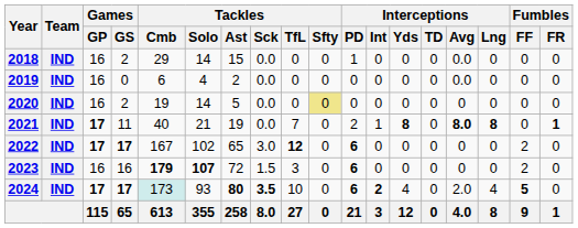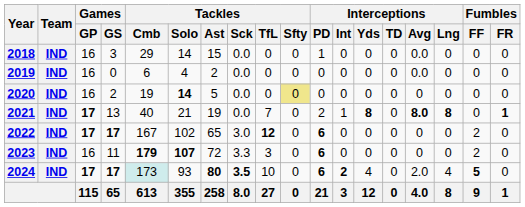2018 | Games / GS: 2 -> 3
2020 | Tackles / Solo: normal -> bold
2021 | Games / GS: 11 -> 13
2023 | Games / GS: 16 -> 11
2023 | Tackles / Sck: 1.5 -> 3.3
